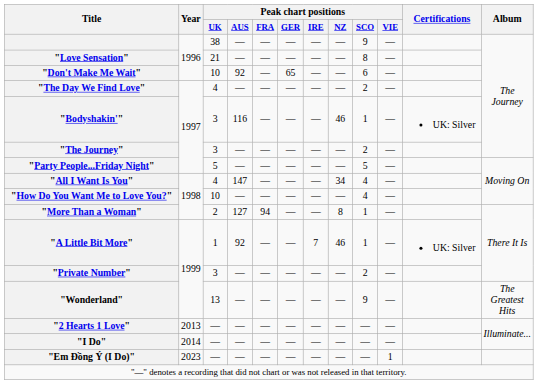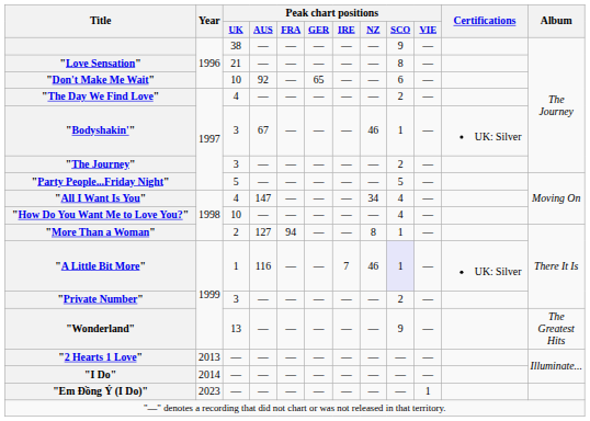"Bodyshakin'" | Peak chart positions / AUS: 116 -> 67
"A Little Bit More" | Peak chart positions / AUS: 92 -> 116
"A Little Bit More" | Peak chart positions / SCO: no background -> lavender background
